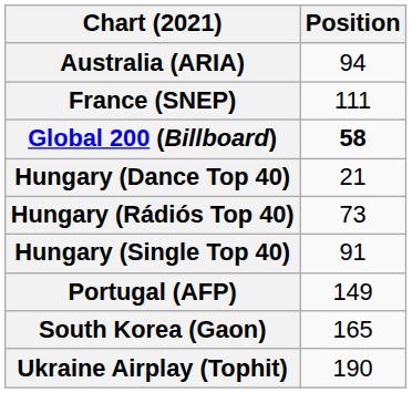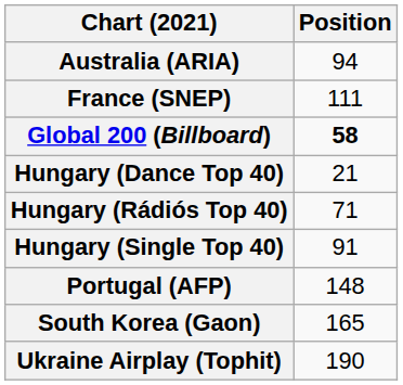Hungary (Rádiós Top 40) | Position: 73 -> 71
Portugal (AFP) | Position: 149 -> 148
